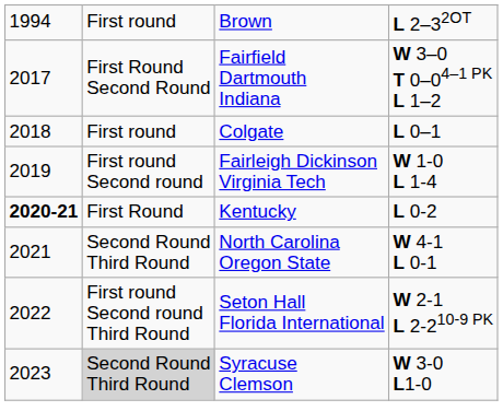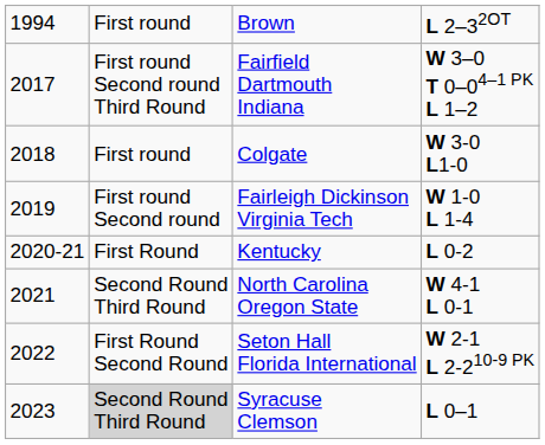Fairfield Dartmouth Indiana | column 2: First Round Second Round -> First round Second round Third Round
Colgate | column 4: L 0–1 -> W 3-0 L1-0
Kentucky | column 1: bold -> normal
Seton Hall Florida International | column 2: First round Second round Third Round -> First Round Second Round
Syracuse Clemson | column 4: W 3-0 L1-0 -> L 0–1
